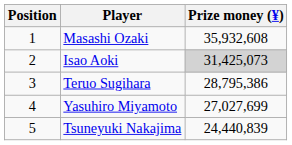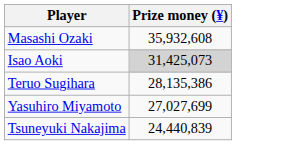- column: Position | 1 | 2 | 3 | 4 | 5
Teruo Sugihara | Prize money (¥): 28,795,386 -> 28,135,386
